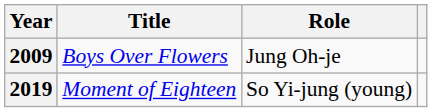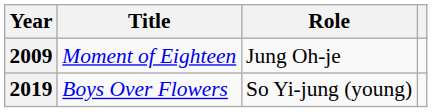2009 | Title: Boys Over Flowers -> Moment of Eighteen
2019 | Title: Moment of Eighteen -> Boys Over Flowers
